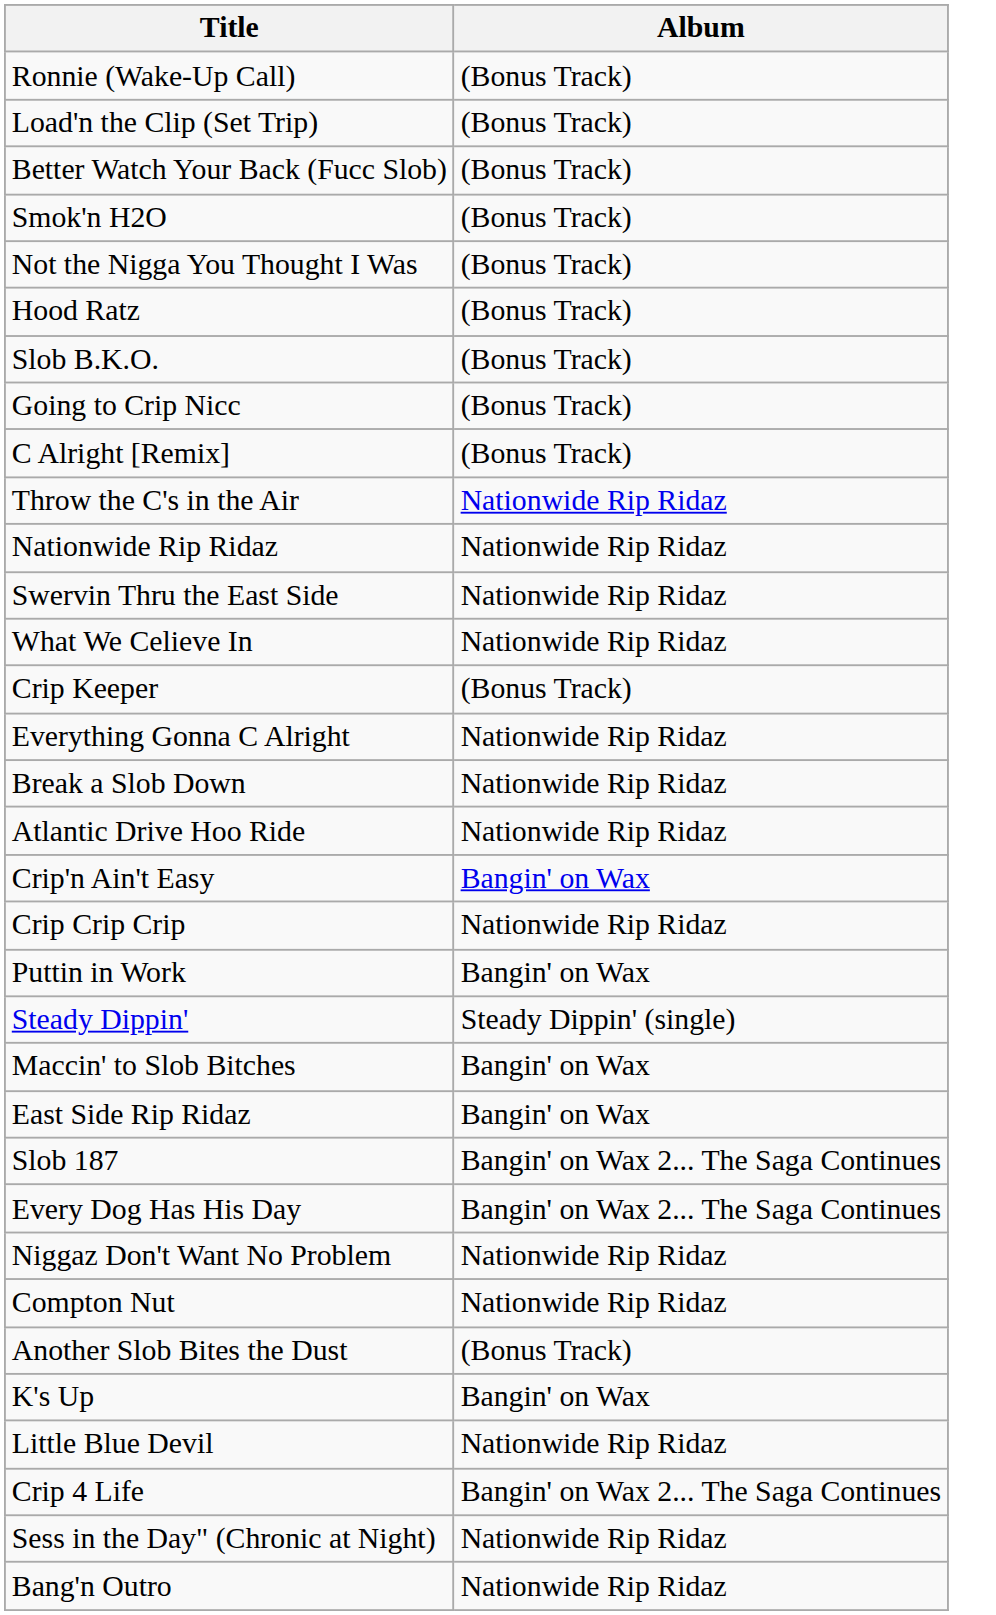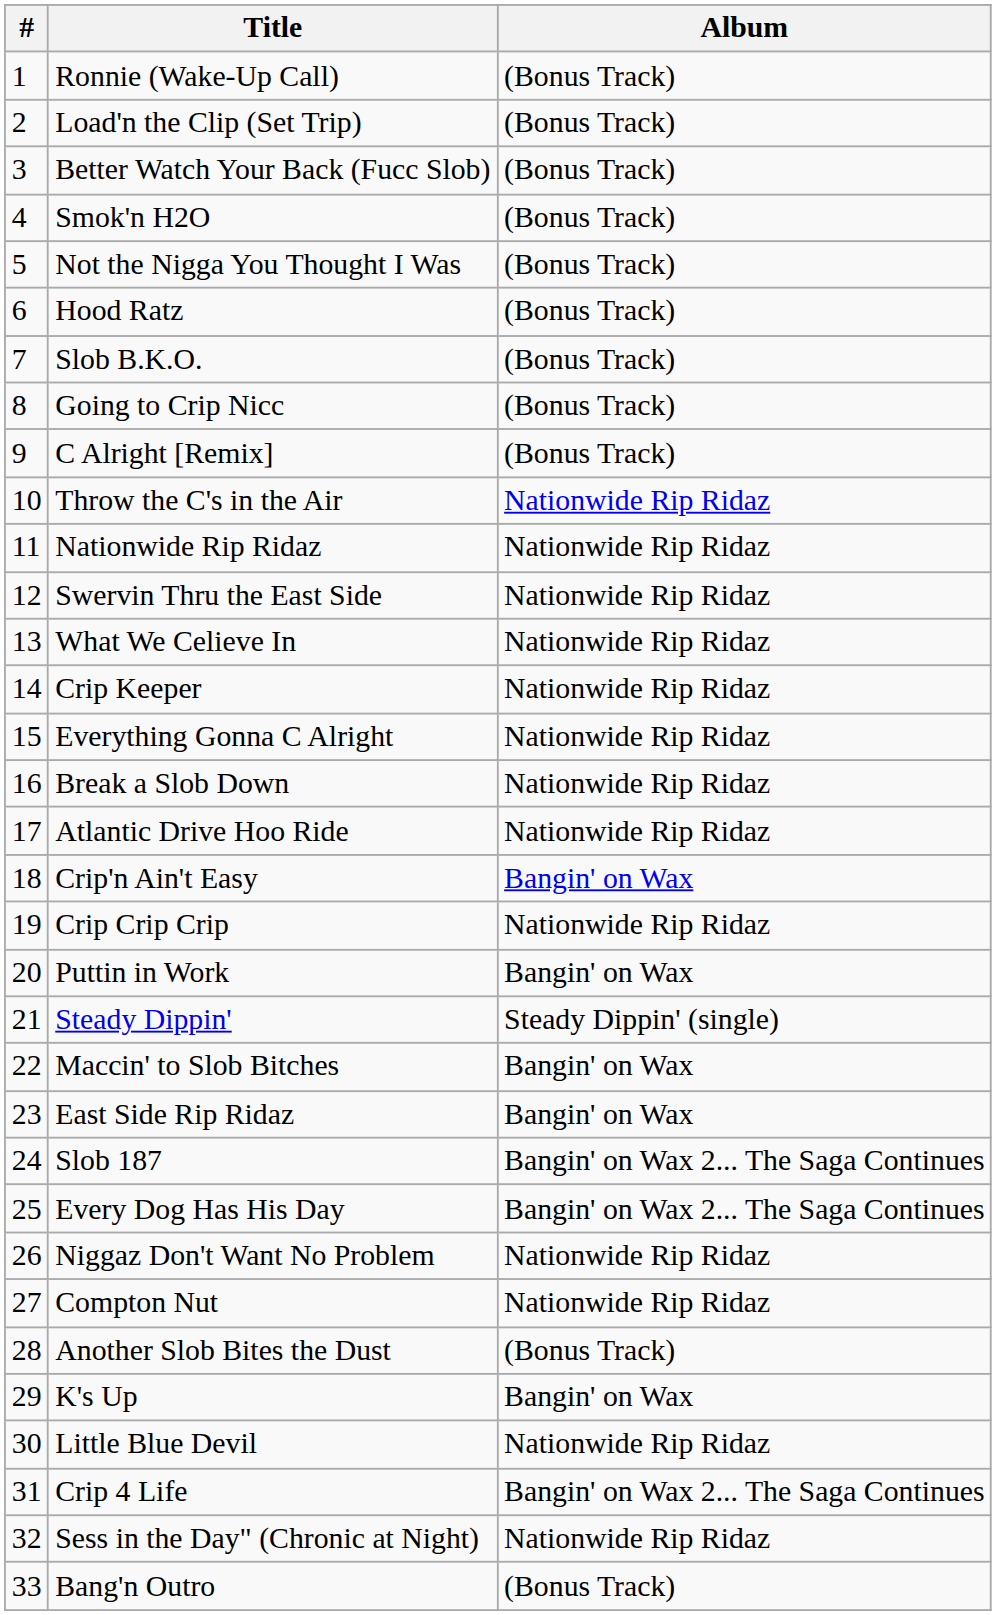+ column: # | 1 | 2 | 3 | 4 | 5 | 6 | 7 | 8 | 9 | 10 | 11 | 12 | 13 | 14 | 15 | 16 | 17 | 18 | 19 | 20 | 21 | 22 | 23 | 24 | 25 | 26 | 27 | 28 | 29 | 30 | 31 | 32 | 33
Crip Keeper | Album: (Bonus Track) -> Nationwide Rip Ridaz
Bang'n Outro | Album: Nationwide Rip Ridaz -> (Bonus Track)
